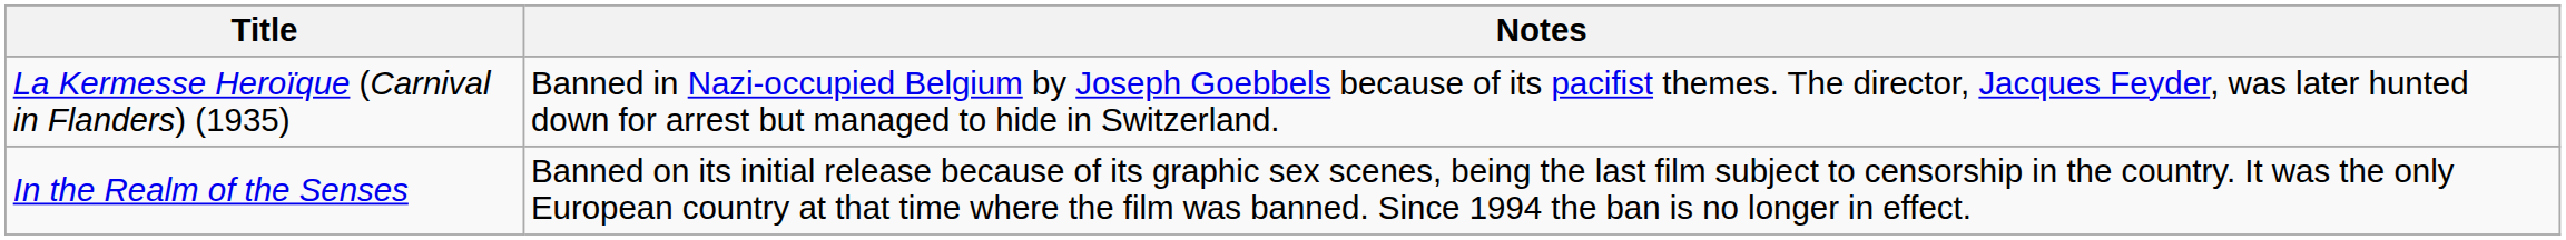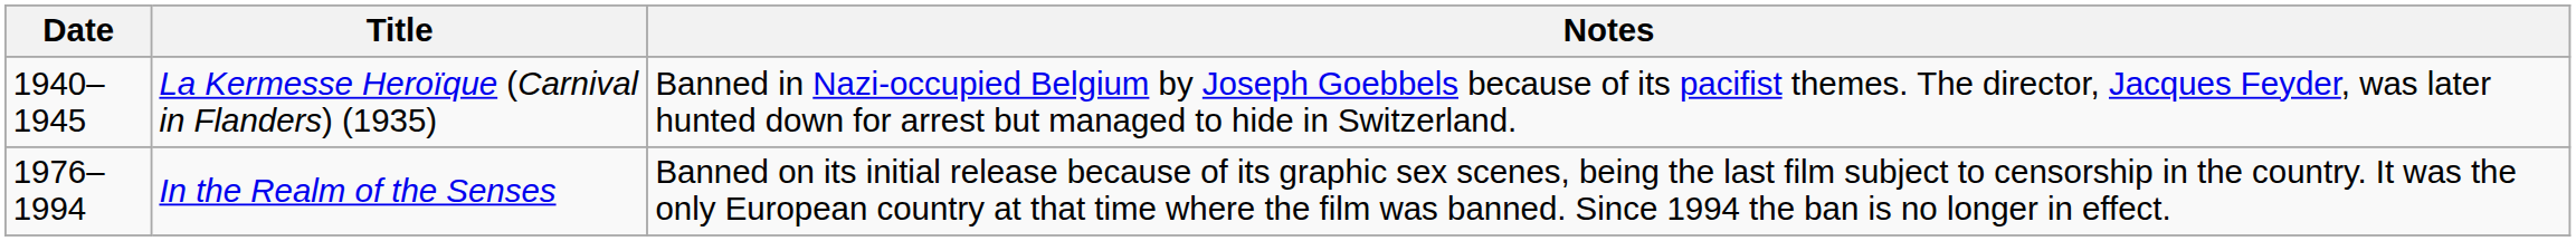+ column: Date | 1940–1945 | 1976–1994
